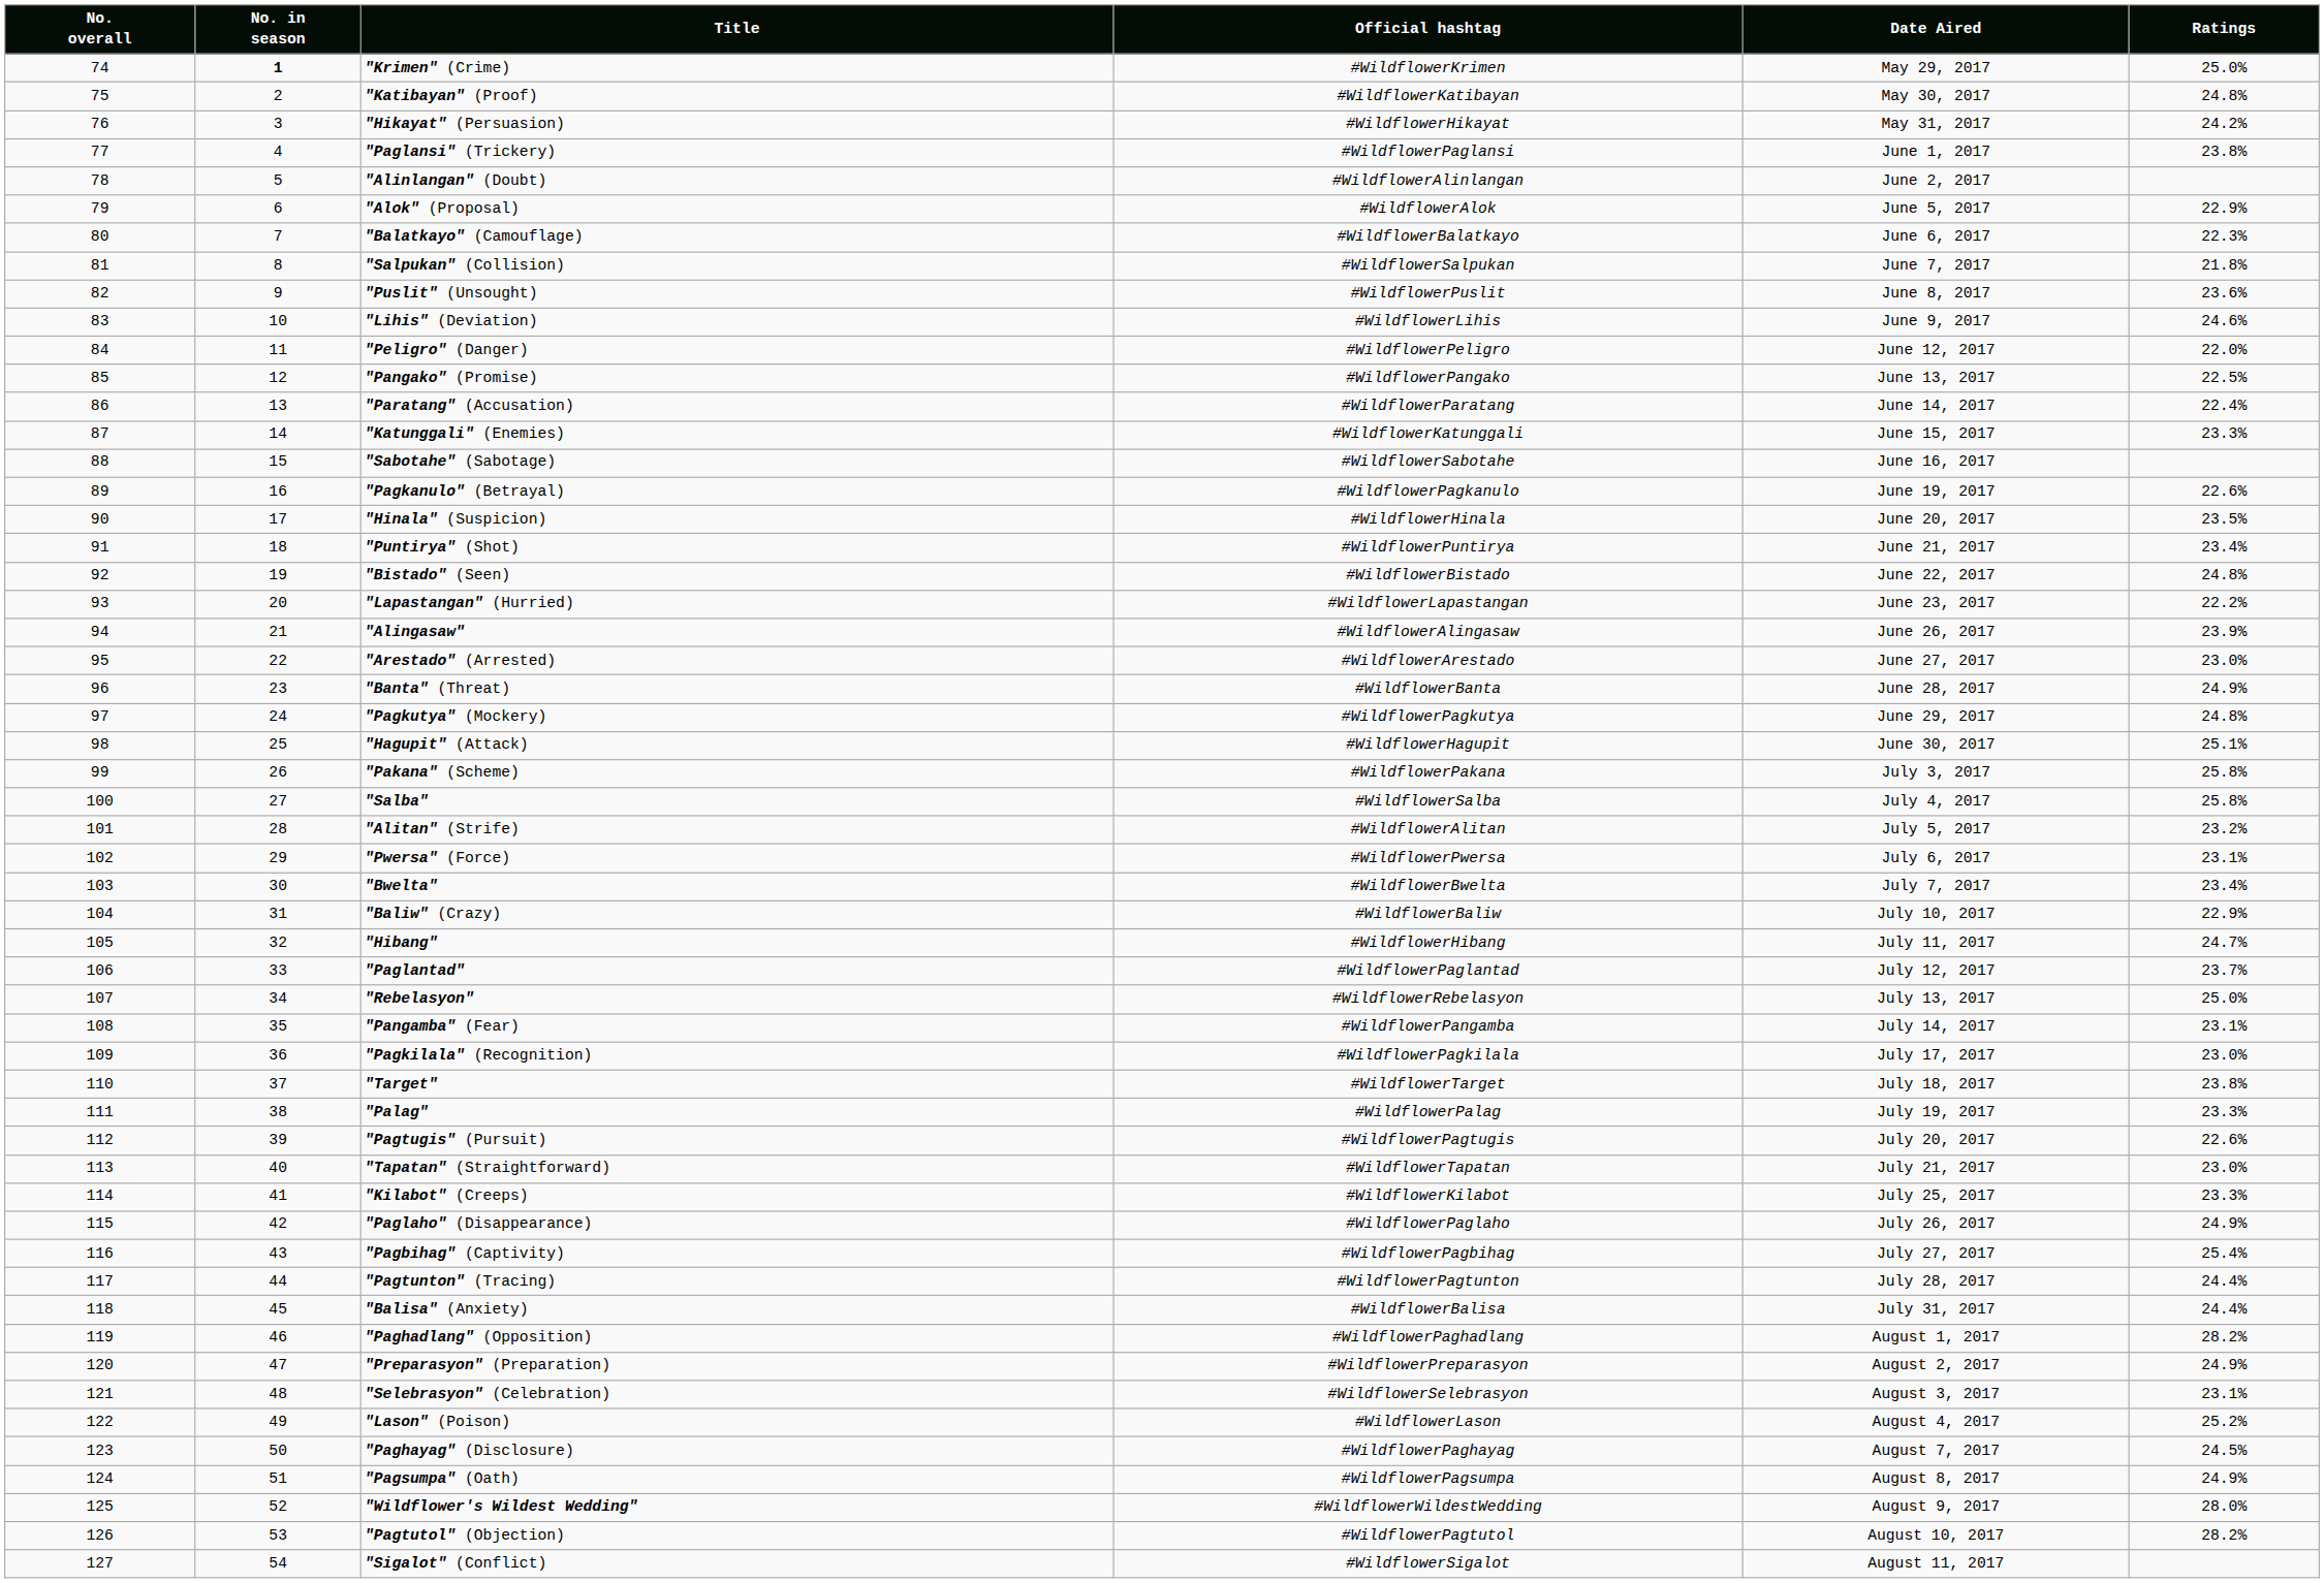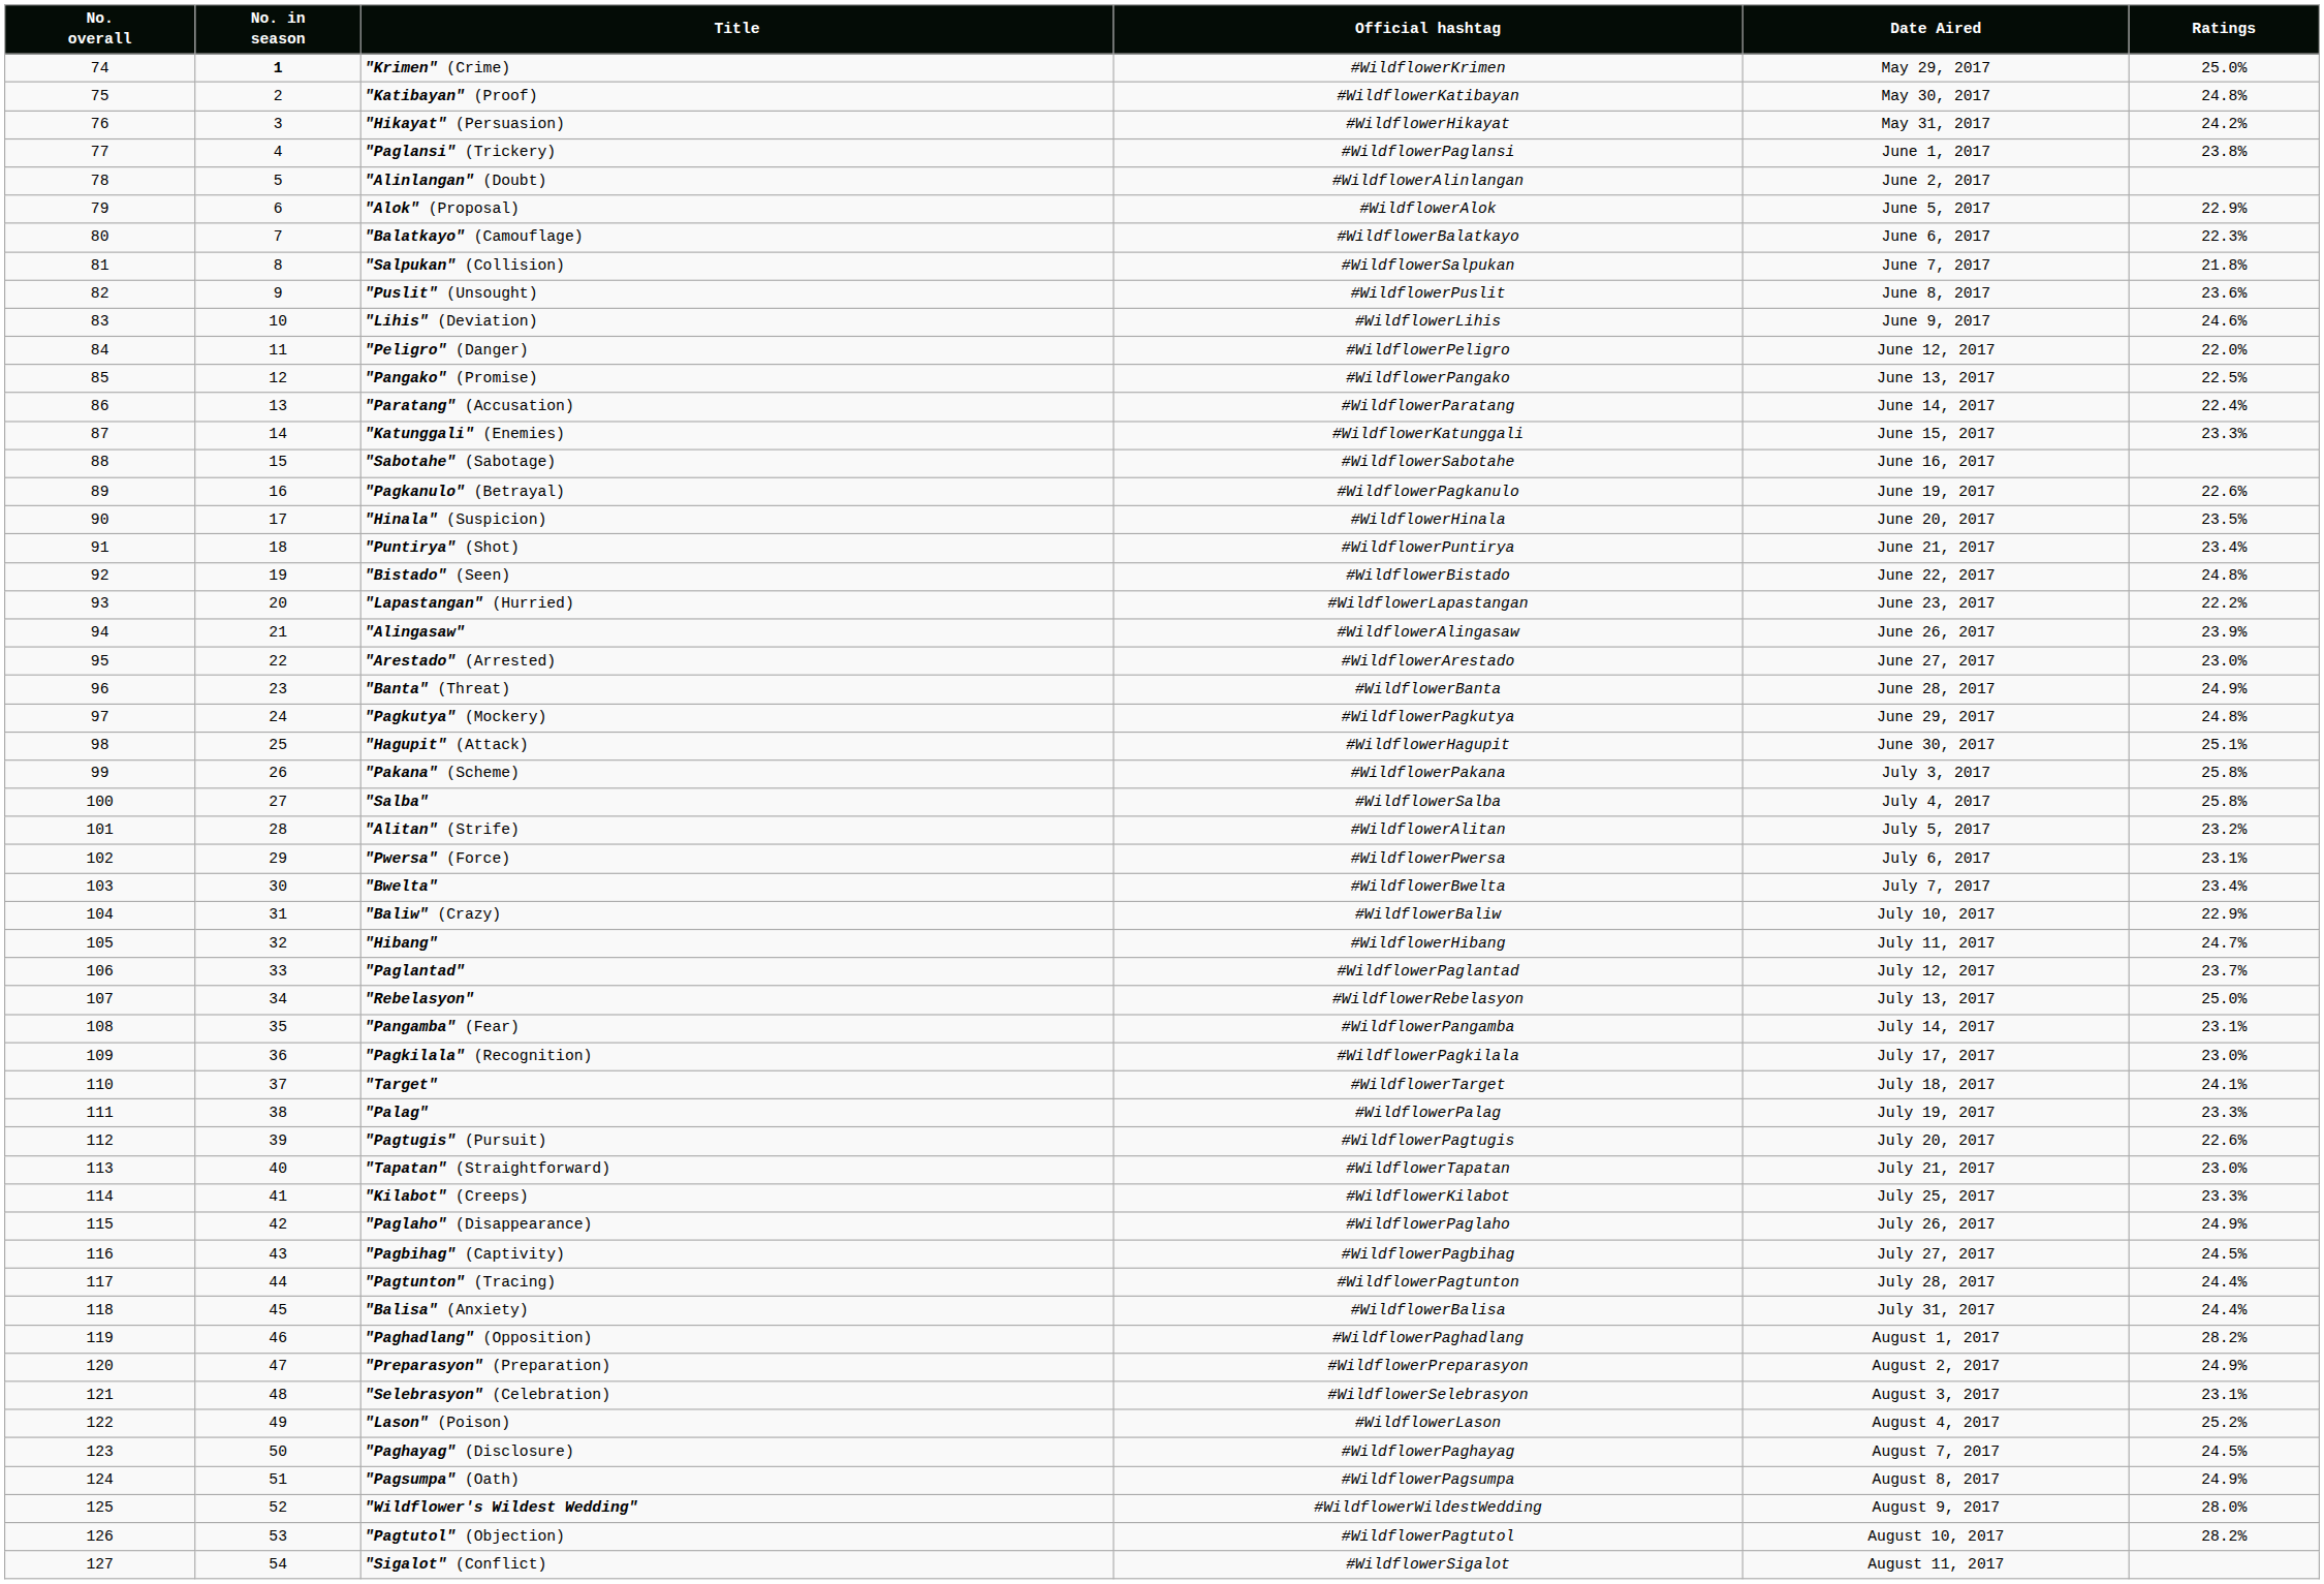"Target" | Ratings: 23.8% -> 24.1%
"Pagbihag" (Captivity) | Ratings: 25.4% -> 24.5%
